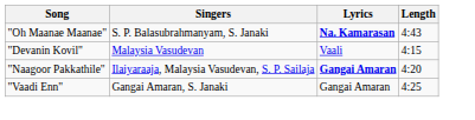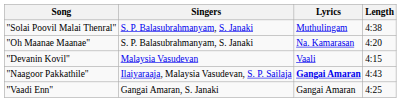+ row: "Solai Poovil Malai Thenral" | S. P. Balasubrahmanyam, S. Janaki | Muthulingam | 4:38
"Oh Maanae Maanae" | Lyrics: bold -> normal
"Oh Maanae Maanae" | Length: 4:43 -> 4:20
"Naagoor Pakkathile" | Length: 4:20 -> 4:43
